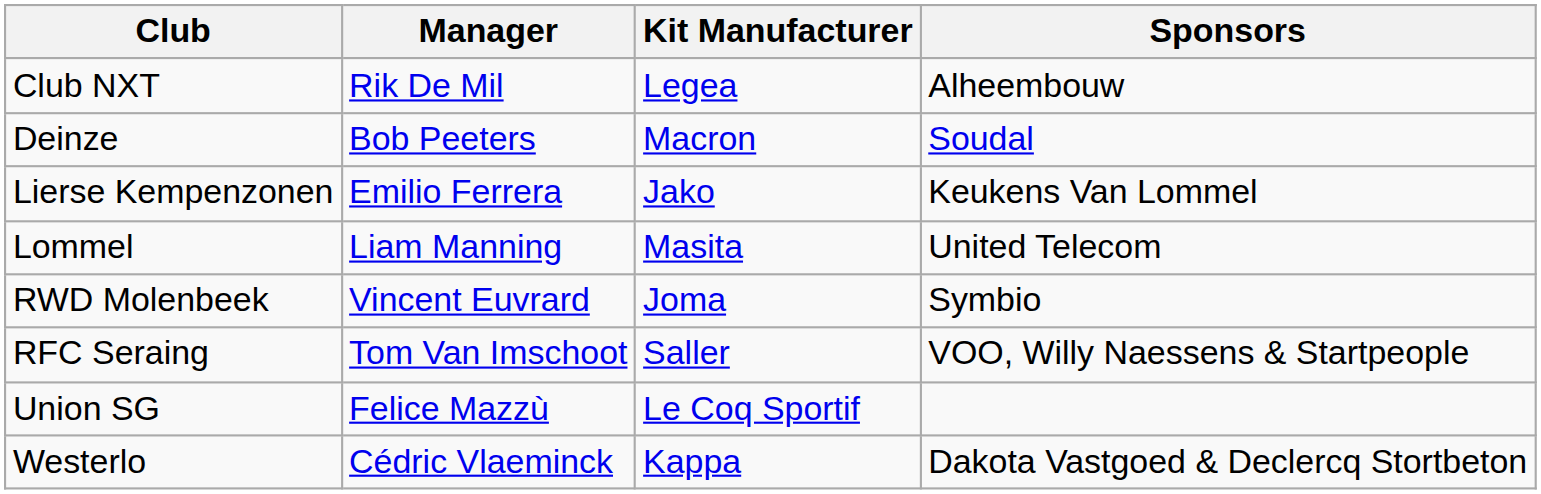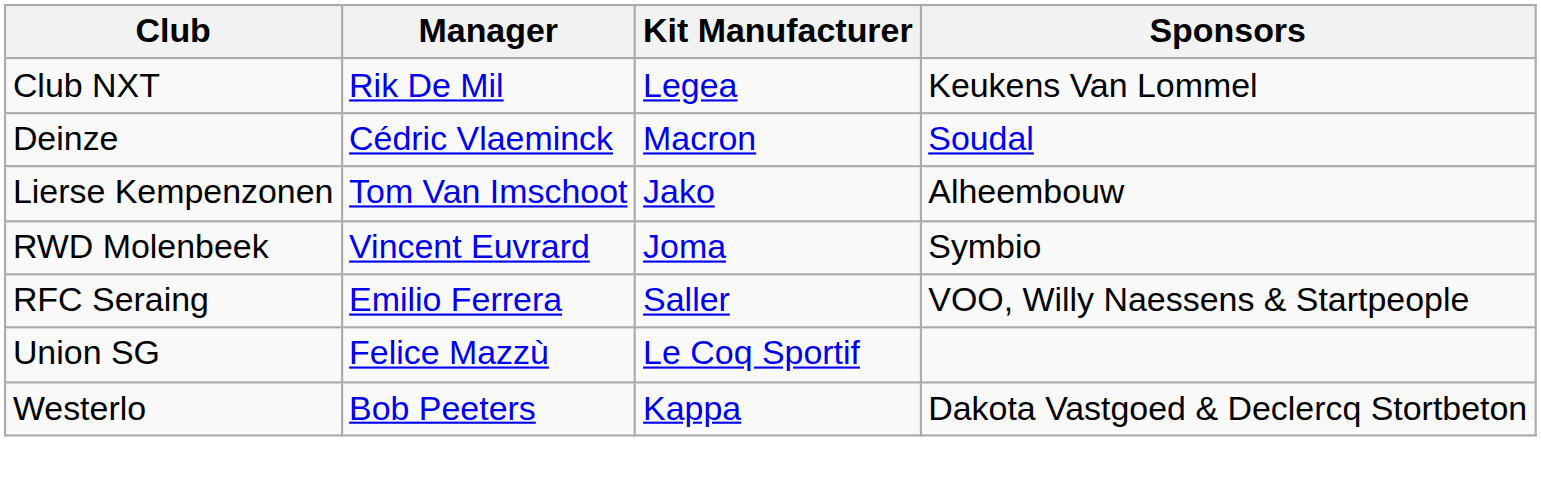Club NXT | Sponsors: Alheembouw -> Keukens Van Lommel
Deinze | Manager: Bob Peeters -> Cédric Vlaeminck
Lierse Kempenzonen | Manager: Emilio Ferrera -> Tom Van Imschoot
Lierse Kempenzonen | Sponsors: Keukens Van Lommel -> Alheembouw
- row: Lommel | Liam Manning | Masita | United Telecom
RFC Seraing | Manager: Tom Van Imschoot -> Emilio Ferrera
Westerlo | Manager: Cédric Vlaeminck -> Bob Peeters
